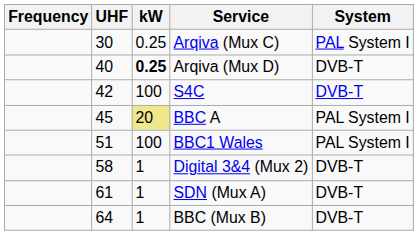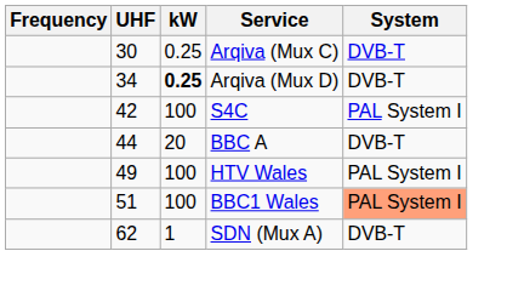Arqiva (Mux C) | System: PAL System I -> DVB-T
Arqiva (Mux D) | UHF: 40 -> 34
S4C | System: DVB-T -> PAL System I
BBC A | UHF: 45 -> 44
BBC A | kW: khaki background -> no background
BBC A | System: PAL System I -> DVB-T
+ row: 49 | 100 | HTV Wales | PAL System I
BBC1 Wales | System: no background -> lightsalmon background
- row: 58 | 1 | Digital 3&4 (Mux 2) | DVB-T
SDN (Mux A) | UHF: 61 -> 62
- row: 64 | 1 | BBC (Mux B) | DVB-T
